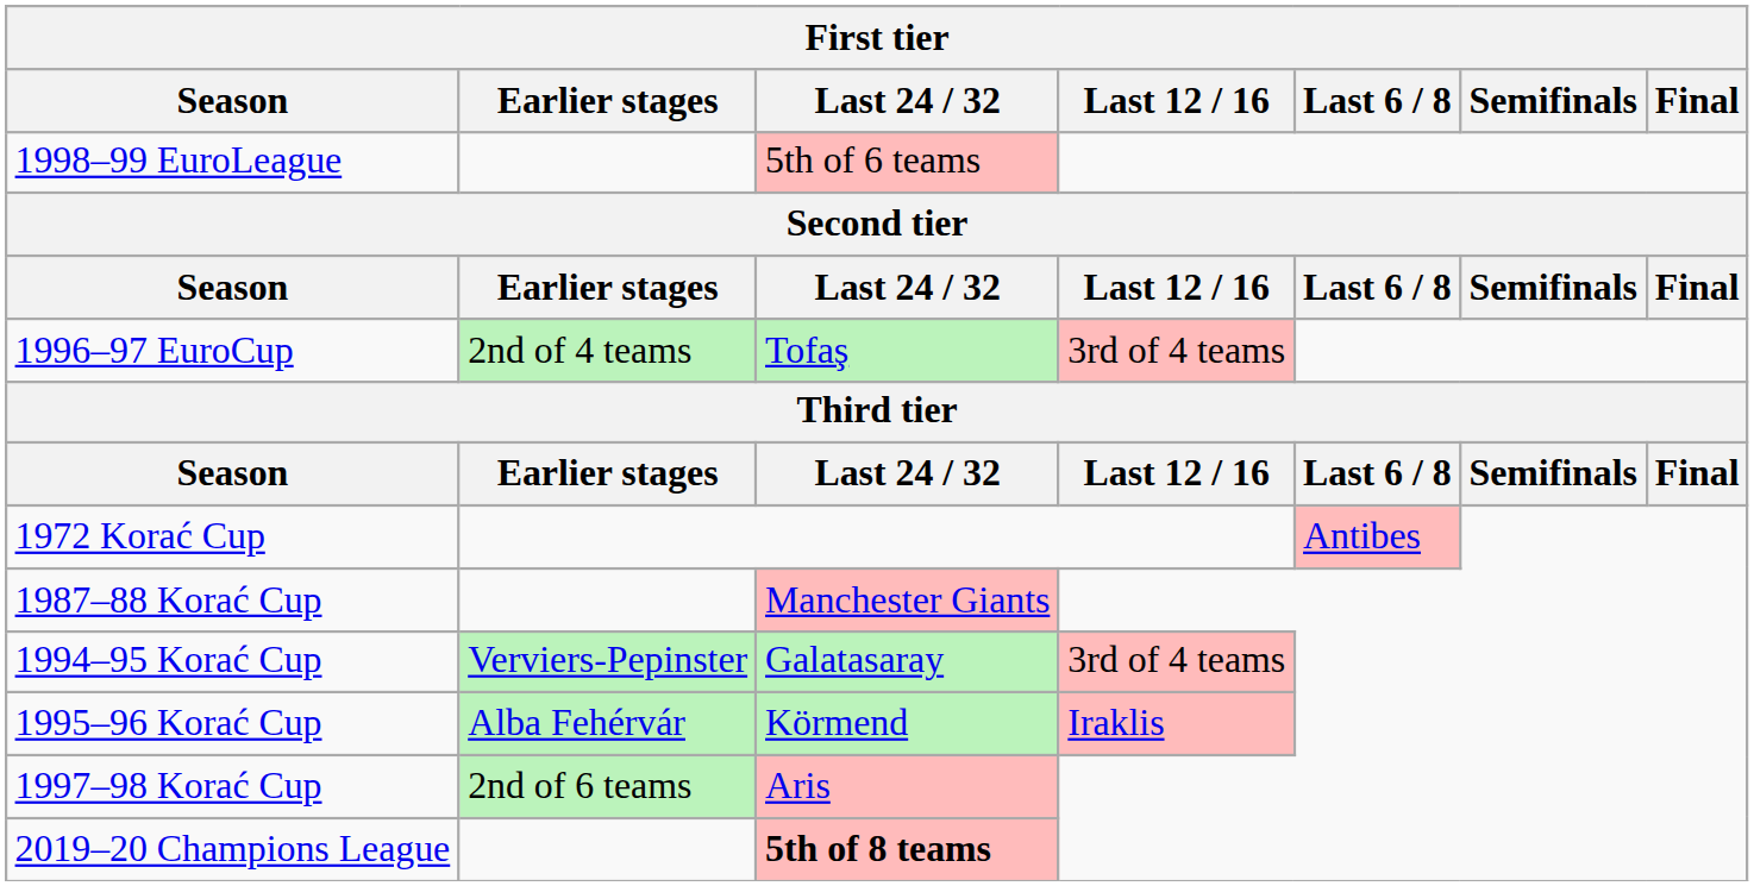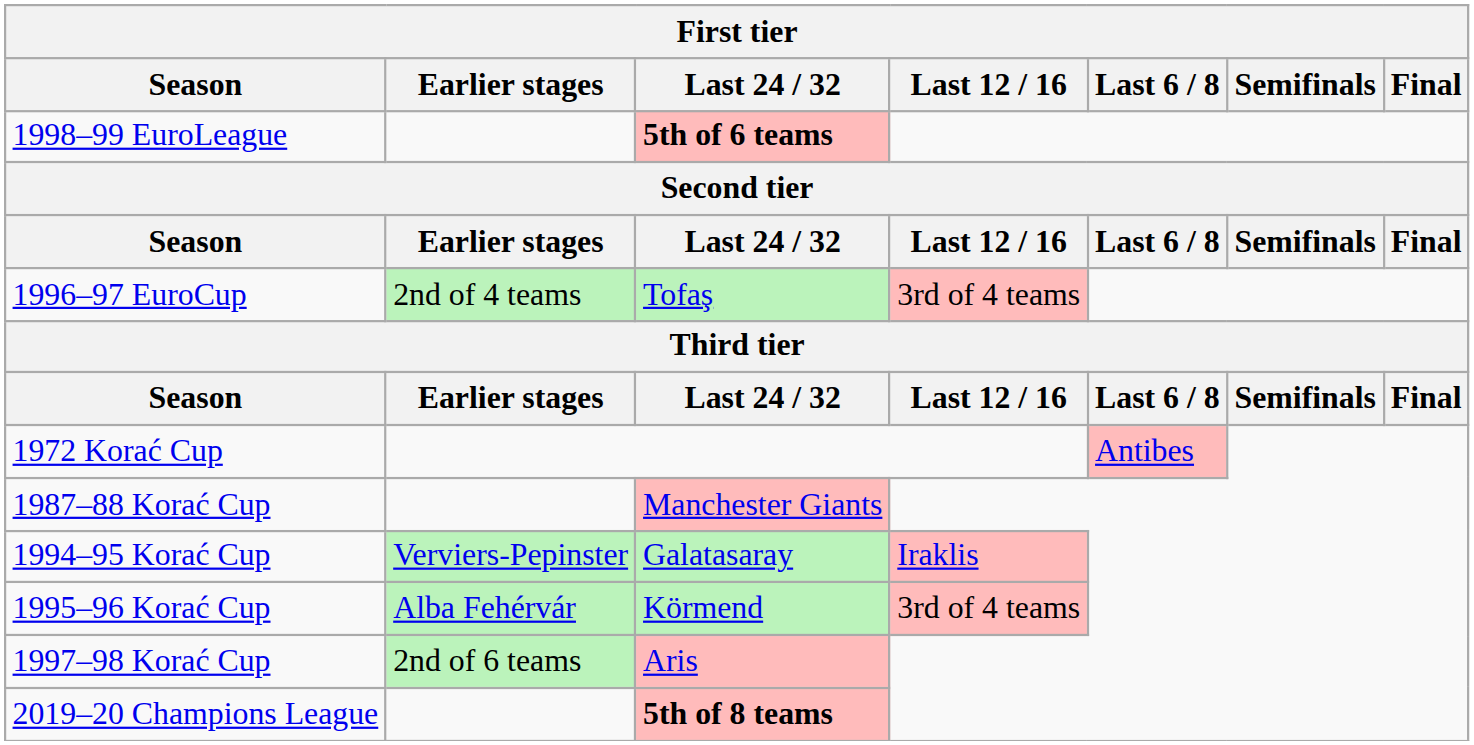1998–99 EuroLeague | Last 24 / 32: normal -> bold
1994–95 Korać Cup | Last 12 / 16: 3rd of 4 teams -> Iraklis
1995–96 Korać Cup | Last 12 / 16: Iraklis -> 3rd of 4 teams
